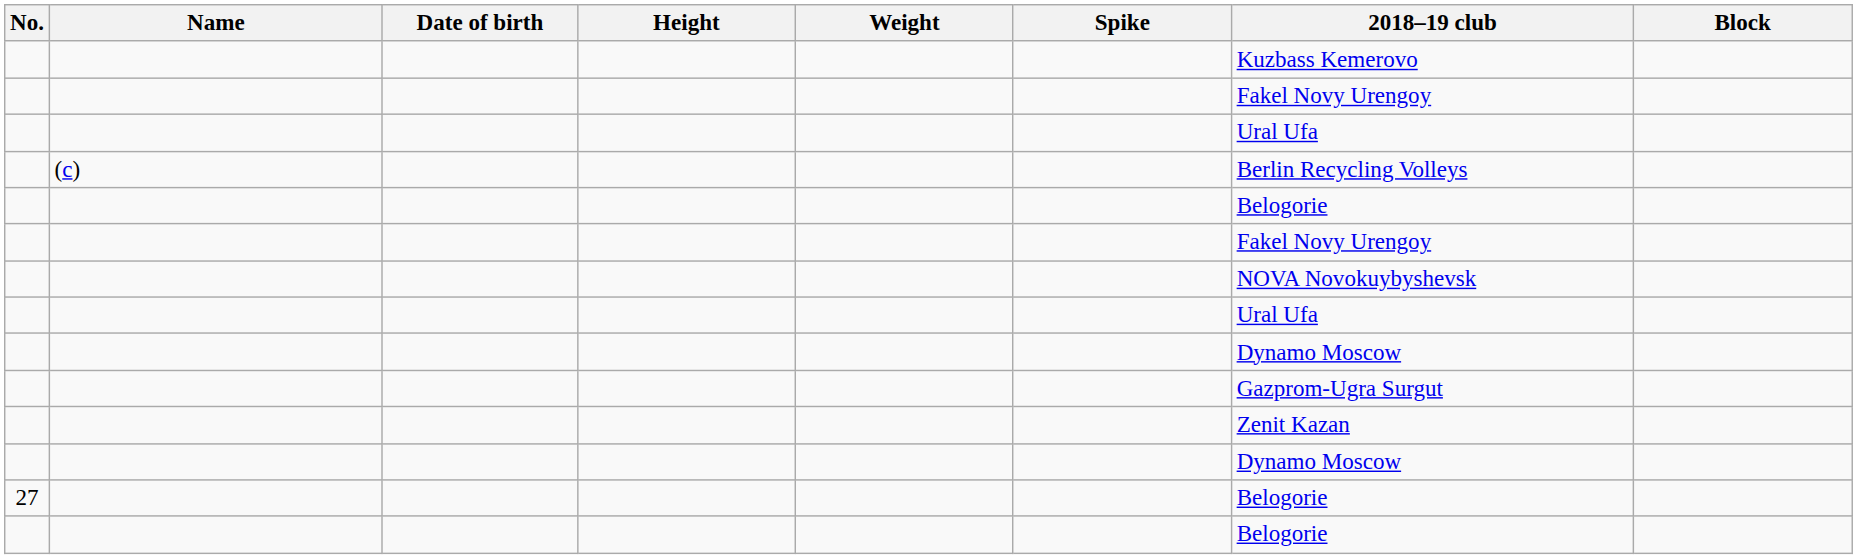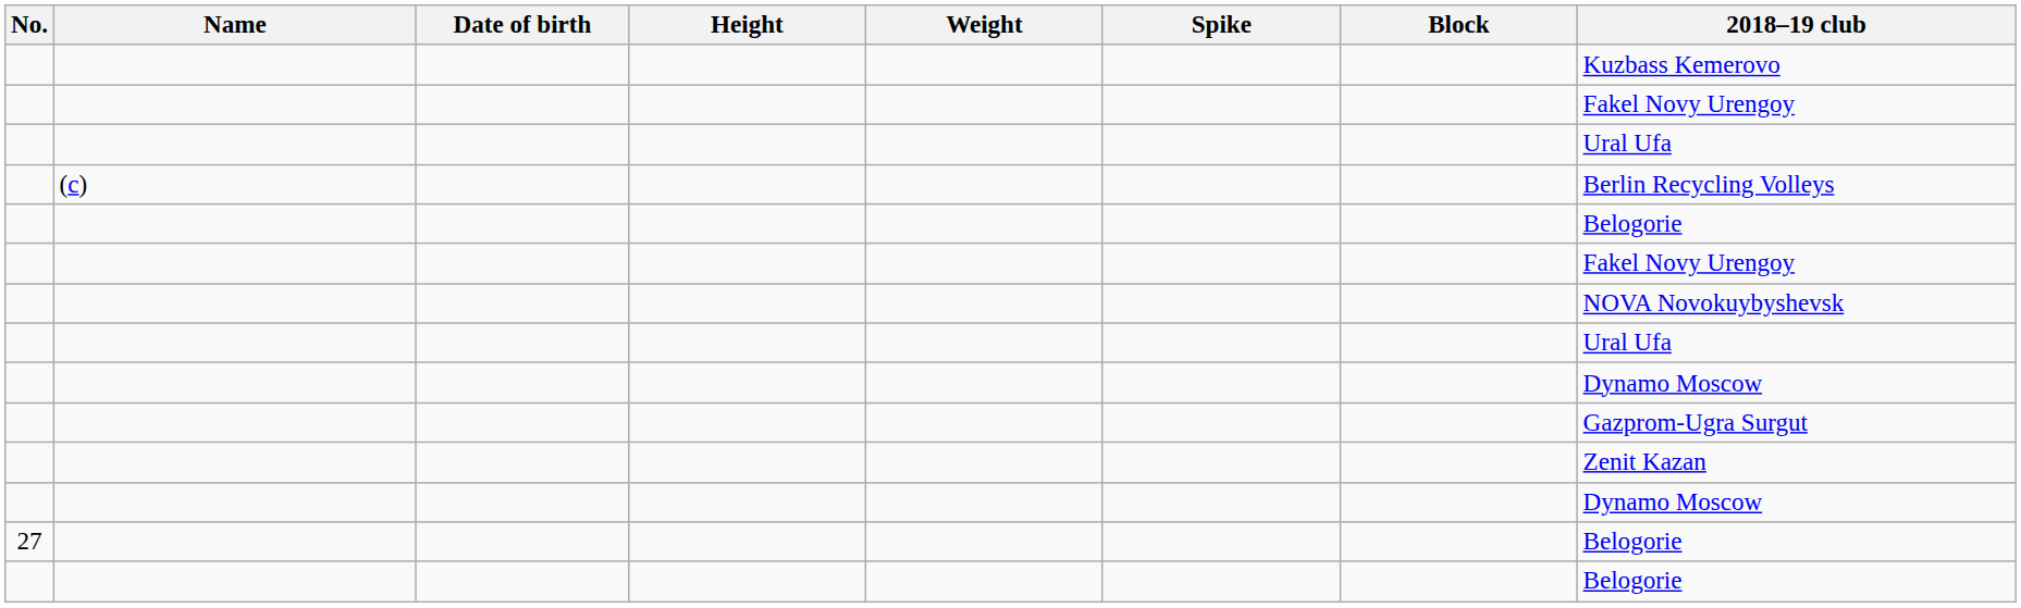columns swapped: Block <-> 2018–19 club
